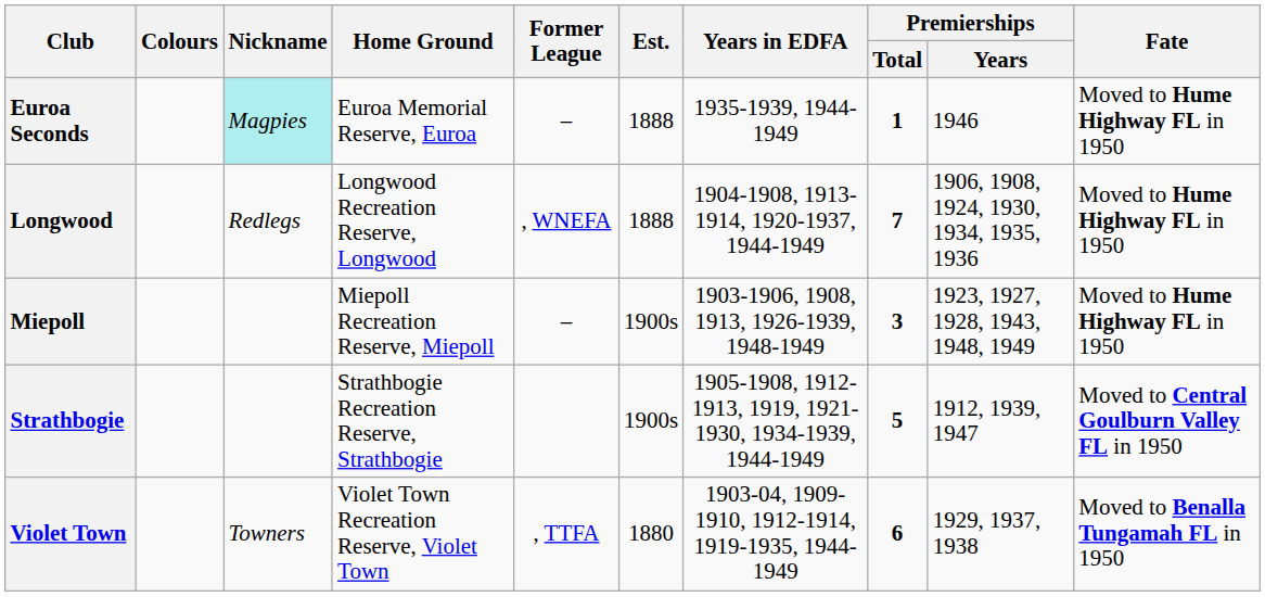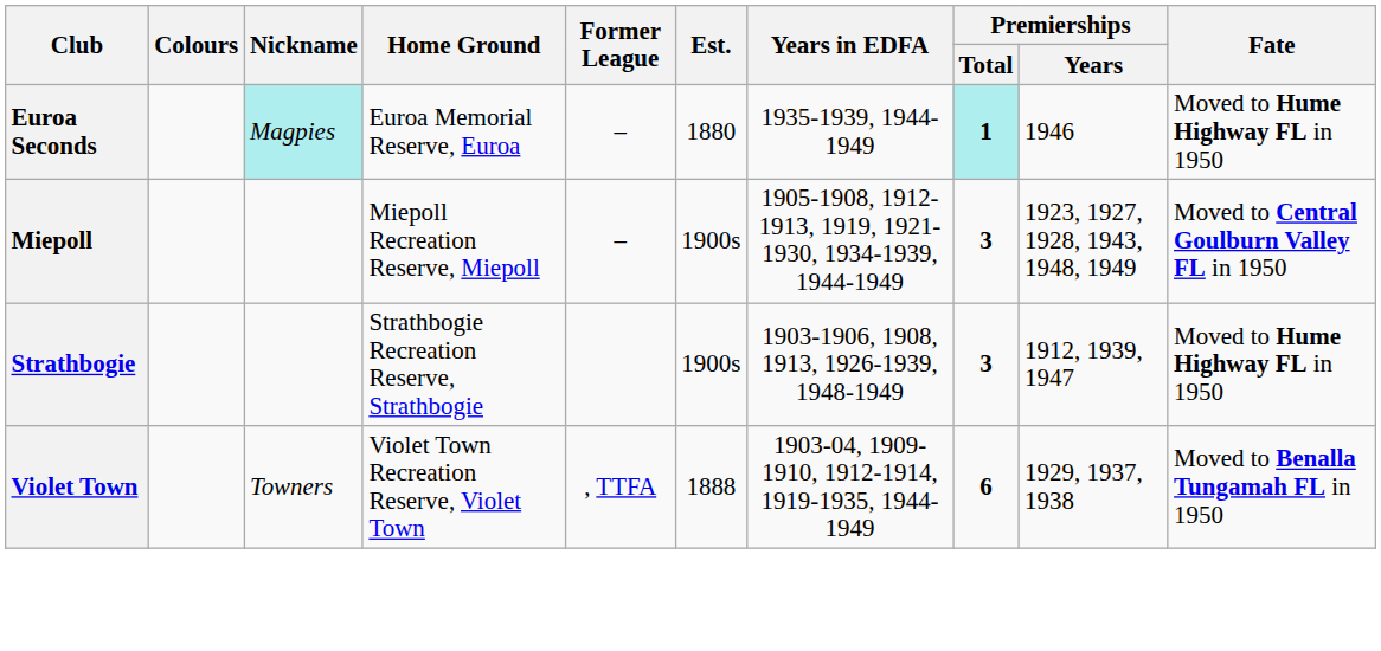Euroa Seconds | Est.: 1888 -> 1880
Euroa Seconds | Premierships / Total: no background -> paleturquoise background
- row: Longwood | Redlegs | Longwood Recreation Reserve, Longwood | , WNEFA | 1888 | 1904-1908, 1913-1914, 1920-1937, 1944-1949 | 7 | 1906, 1908, 1924, 1930, 1934, 1935, 1936 | Moved to Hume Highway FL in 1950
Miepoll | Years in EDFA: 1903-1906, 1908, 1913, 1926-1939, 1948-1949 -> 1905-1908, 1912-1913, 1919, 1921-1930, 1934-1939, 1944-1949
Miepoll | Fate: Moved to Hume Highway FL in 1950 -> Moved to Central Goulburn Valley FL in 1950
Strathbogie | Years in EDFA: 1905-1908, 1912-1913, 1919, 1921-1930, 1934-1939, 1944-1949 -> 1903-1906, 1908, 1913, 1926-1939, 1948-1949
Strathbogie | Premierships / Total: 5 -> 3
Strathbogie | Fate: Moved to Central Goulburn Valley FL in 1950 -> Moved to Hume Highway FL in 1950
Violet Town | Est.: 1880 -> 1888
